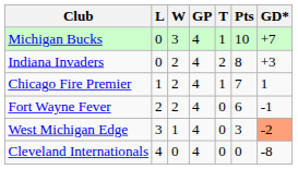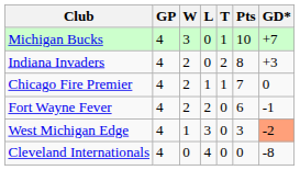columns swapped: GP <-> L
Chicago Fire Premier | GD*: 1 -> 0
